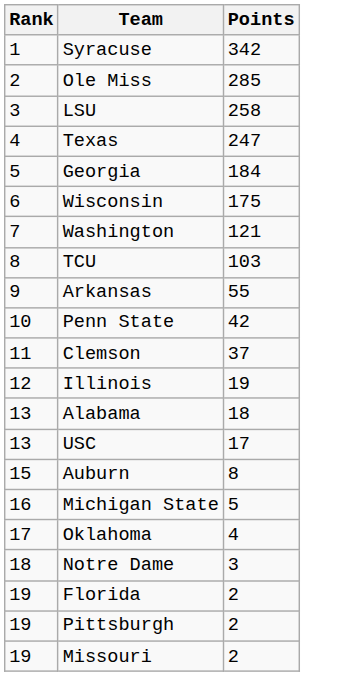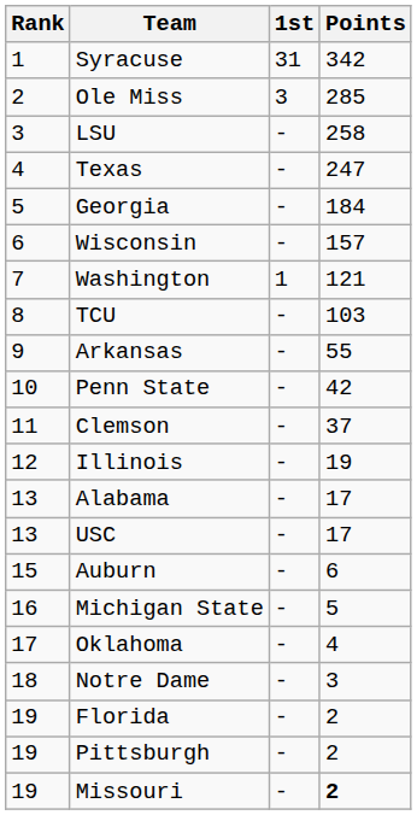+ column: 1st | 31 | 3 | - | - | - | - | 1 | - | - | - | - | - | - | - | - | - | - | - | - | - | -
Wisconsin | Points: 175 -> 157
Alabama | Points: 18 -> 17
Auburn | Points: 8 -> 6
Missouri | Points: normal -> bold
